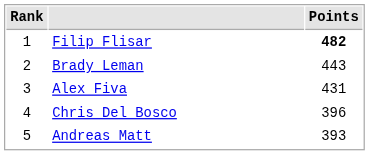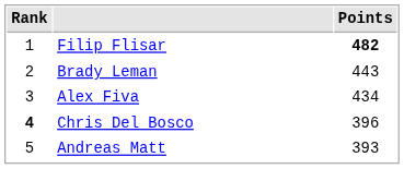Alex Fiva | Points: 431 -> 434
Chris Del Bosco | Rank: normal -> bold
